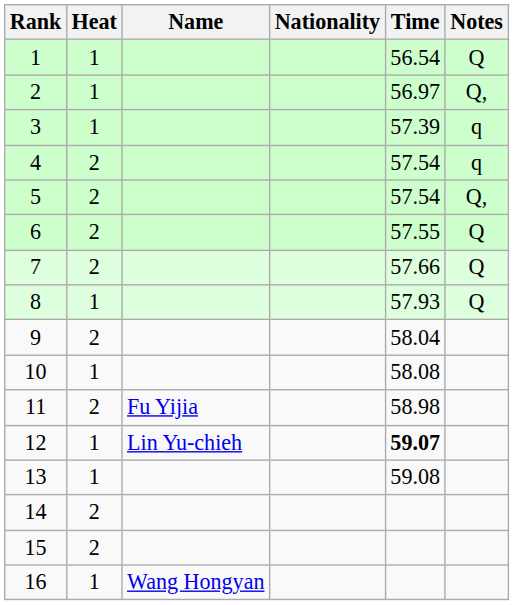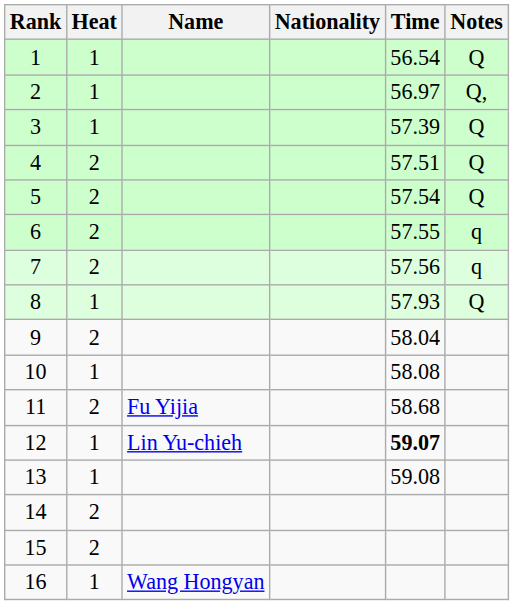3 | Notes: q -> Q
4 | Time: 57.54 -> 57.51
4 | Notes: q -> Q
5 | Notes: Q, -> Q
6 | Notes: Q -> q
7 | Time: 57.66 -> 57.56
7 | Notes: Q -> q
11 | Time: 58.98 -> 58.68
